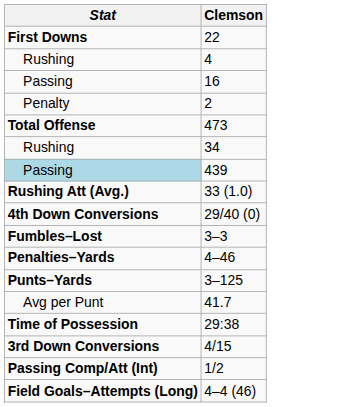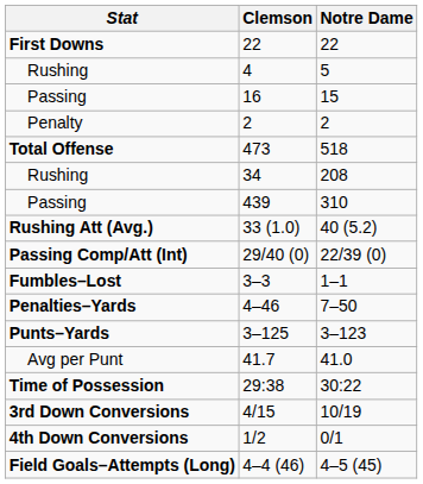+ column: Notre Dame | 22 | 5 | 15 | 2 | 518 | 208 | 310 | 40 (5.2) | 22/39 (0) | 1–1 | 7–50 | 3–123 | 41.0 | 30:22 | 10/19 | 0/1 | 4–5 (45)
439 | Stat: lightblue background -> no background
29/40 (0) | Stat: 4th Down Conversions -> Passing Comp/Att (Int)
1/2 | Stat: Passing Comp/Att (Int) -> 4th Down Conversions
